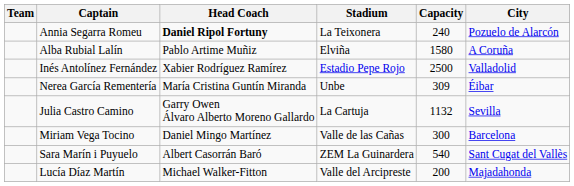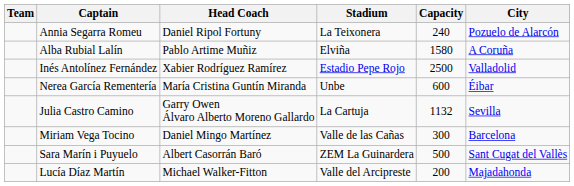Annia Segarra Romeu | Head Coach: bold -> normal
Nerea García Rementería | Capacity: 309 -> 600
Sara Marín i Puyuelo | Capacity: 540 -> 500
